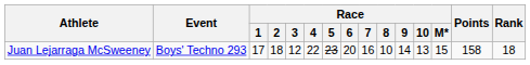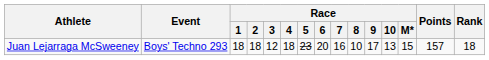Juan Lejarraga McSweeney | Race / 1: 17 -> 18
Juan Lejarraga McSweeney | Race / 4: 22 -> 18
Juan Lejarraga McSweeney | Race / 9: 14 -> 17
Juan Lejarraga McSweeney | Points: 158 -> 157
